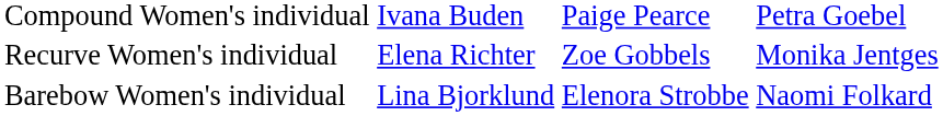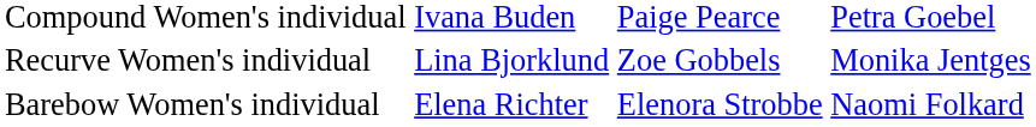Recurve Women's individual | column 2: Elena Richter -> Lina Bjorklund
Barebow Women's individual | column 2: Lina Bjorklund -> Elena Richter
